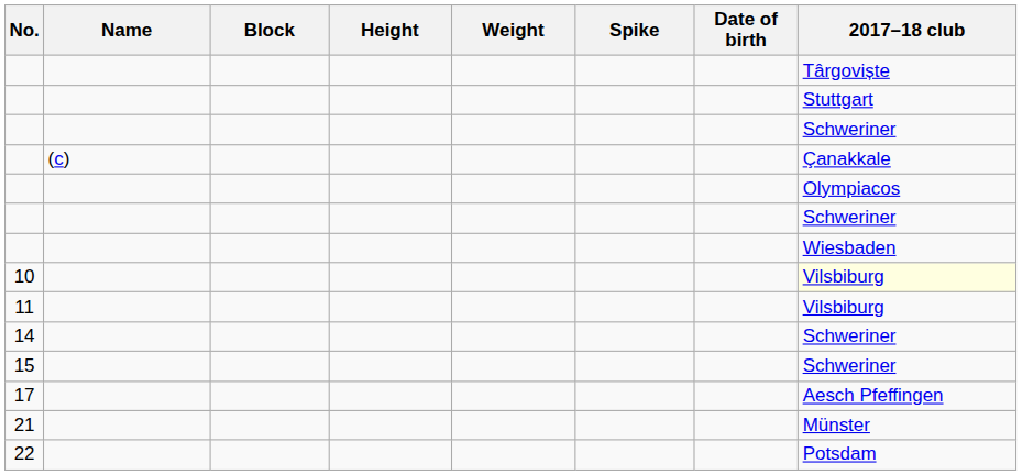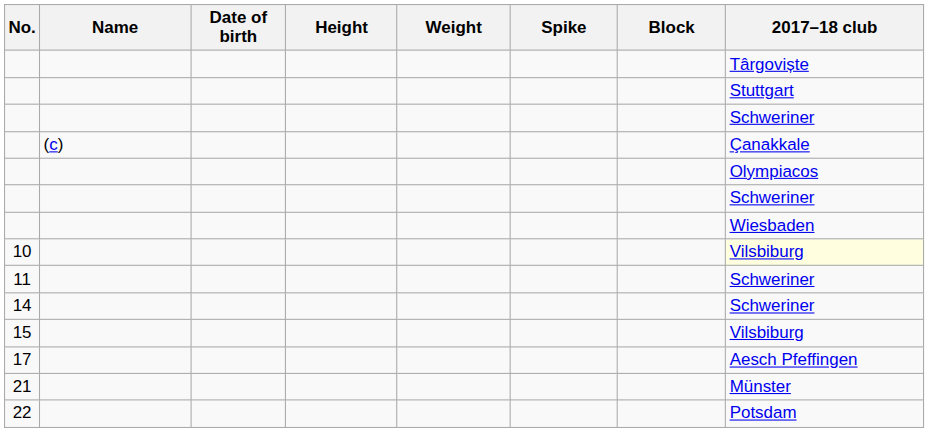columns swapped: Date of birth <-> Block
11 | 2017–18 club: Vilsbiburg -> Schweriner
15 | 2017–18 club: Schweriner -> Vilsbiburg
